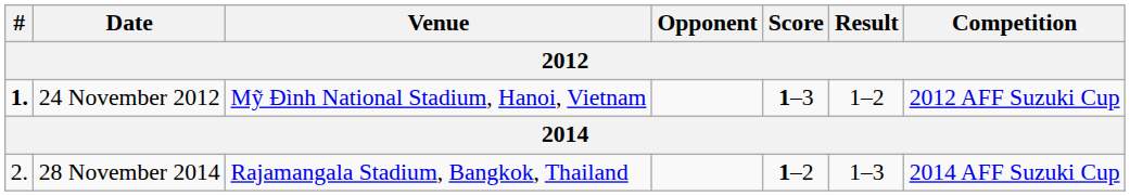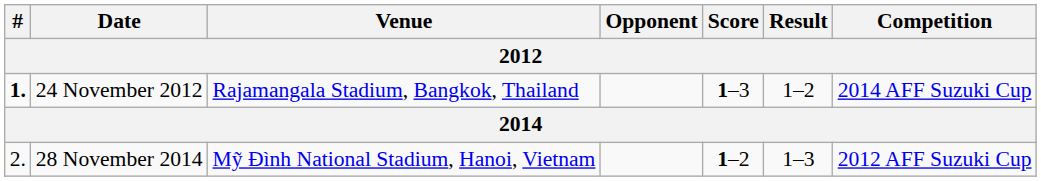24 November 2012 | Venue: Mỹ Đình National Stadium, Hanoi, Vietnam -> Rajamangala Stadium, Bangkok, Thailand
24 November 2012 | Competition: 2012 AFF Suzuki Cup -> 2014 AFF Suzuki Cup
28 November 2014 | Venue: Rajamangala Stadium, Bangkok, Thailand -> Mỹ Đình National Stadium, Hanoi, Vietnam
28 November 2014 | Competition: 2014 AFF Suzuki Cup -> 2012 AFF Suzuki Cup
